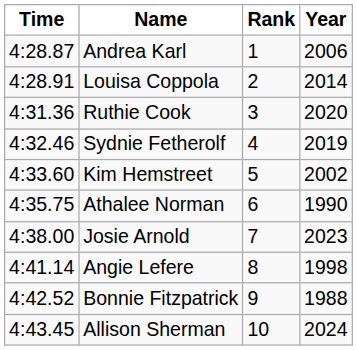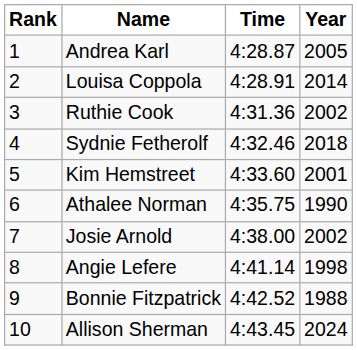columns swapped: Rank <-> Time
Andrea Karl | Year: 2006 -> 2005
Ruthie Cook | Year: 2020 -> 2002
Sydnie Fetherolf | Year: 2019 -> 2018
Kim Hemstreet | Year: 2002 -> 2001
Josie Arnold | Year: 2023 -> 2002
